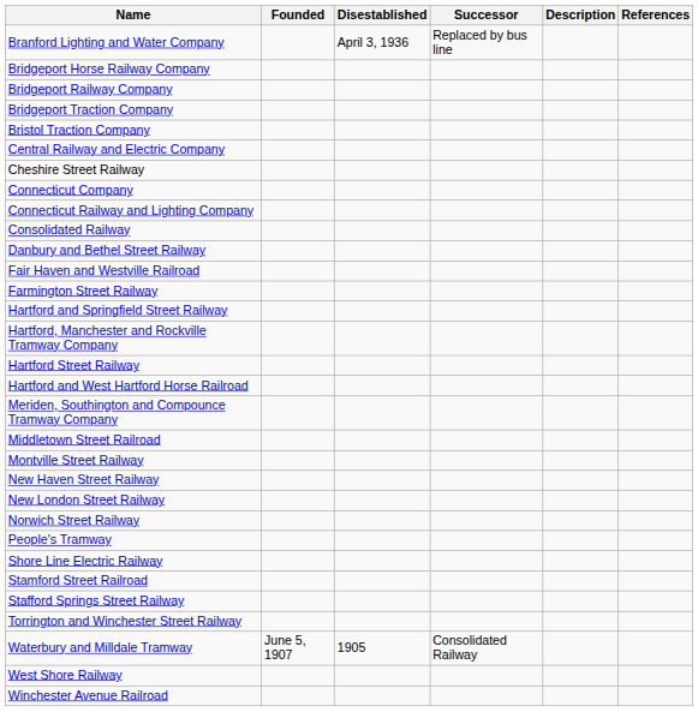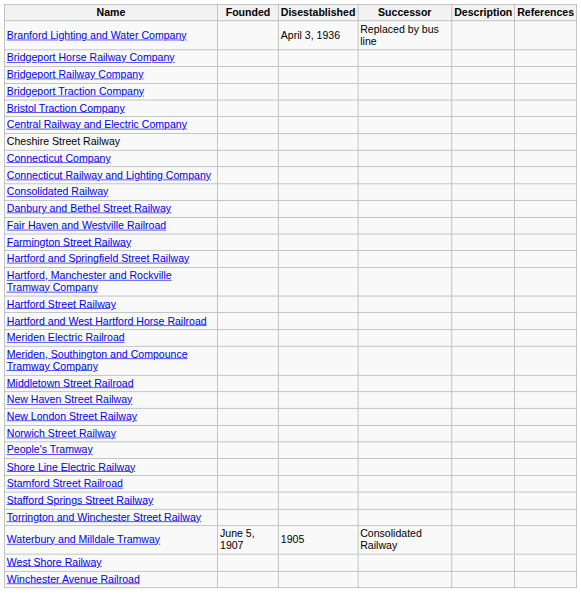+ row: Meriden Electric Railroad
- row: Montville Street Railway
